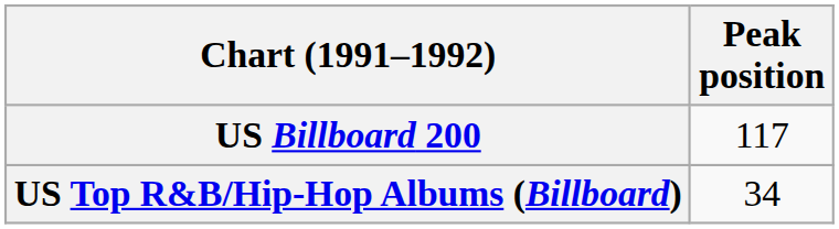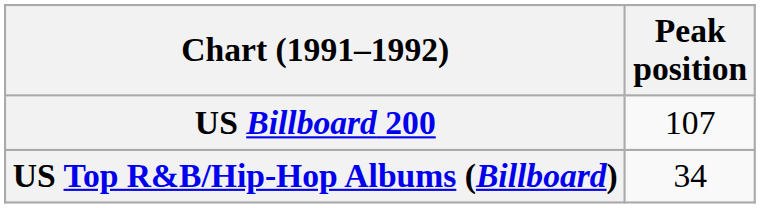US Billboard 200 | Peak position: 117 -> 107
